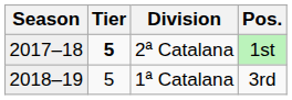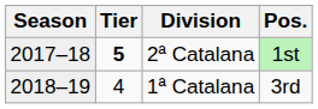1ª Catalana | Tier: 5 -> 4
